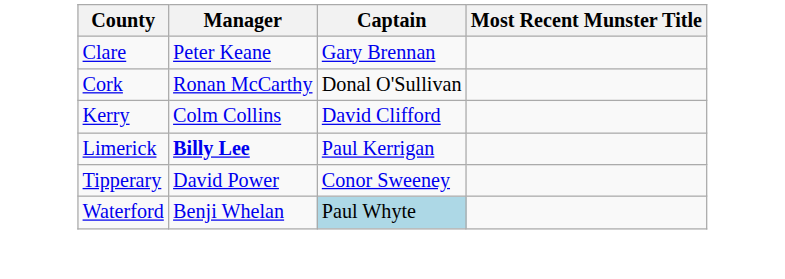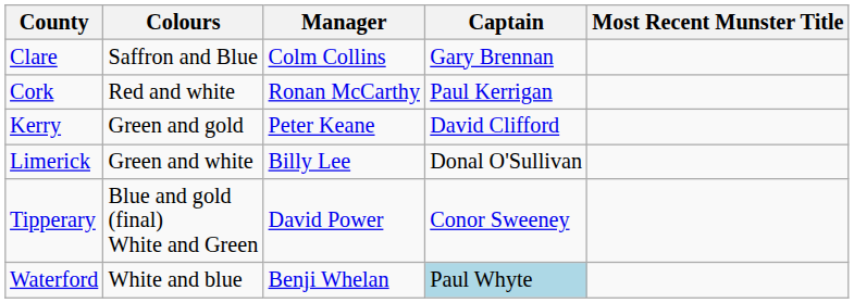+ column: Colours | Saffron and Blue | Red and white | Green and gold | Green and white | Blue and gold (final) White and Green | White and blue
Clare | Manager: Peter Keane -> Colm Collins
Cork | Captain: Donal O'Sullivan -> Paul Kerrigan
Kerry | Manager: Colm Collins -> Peter Keane
Limerick | Manager: bold -> normal
Limerick | Captain: Paul Kerrigan -> Donal O'Sullivan
